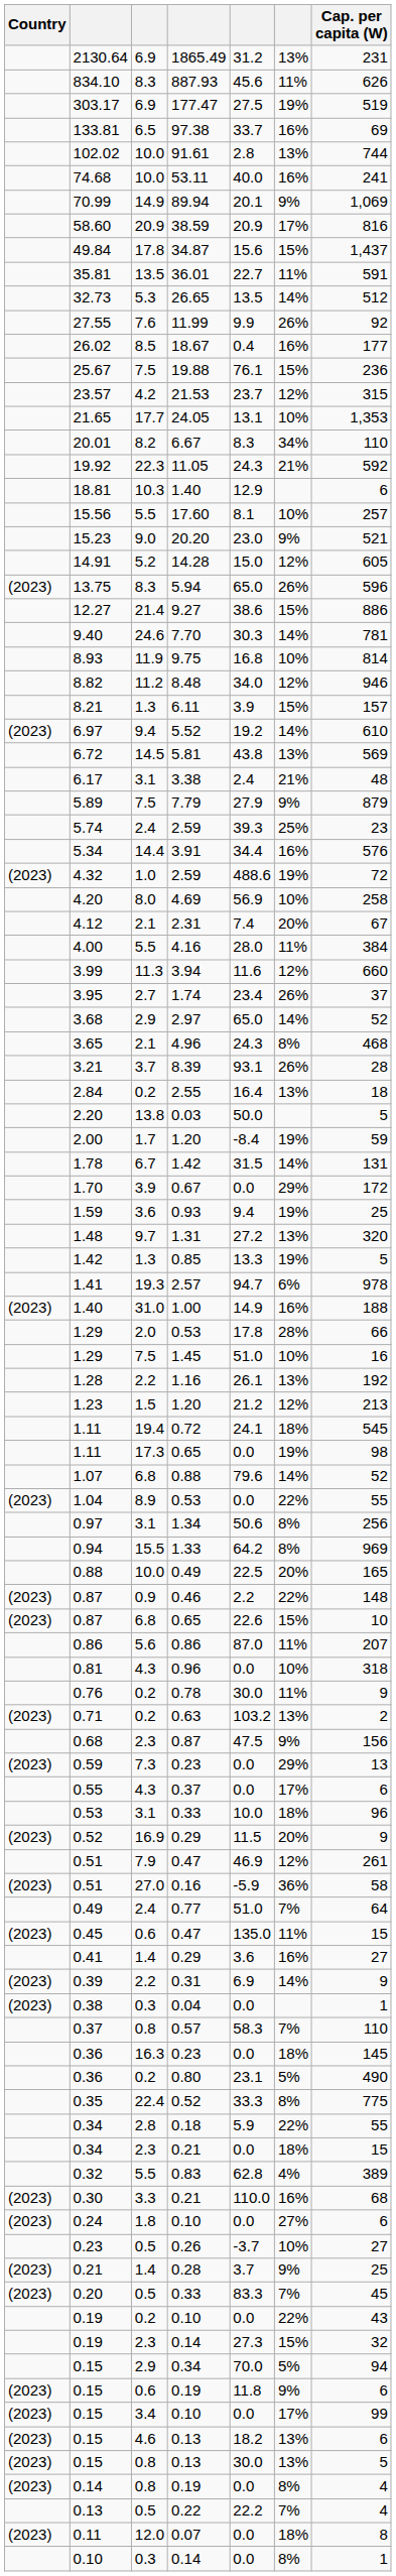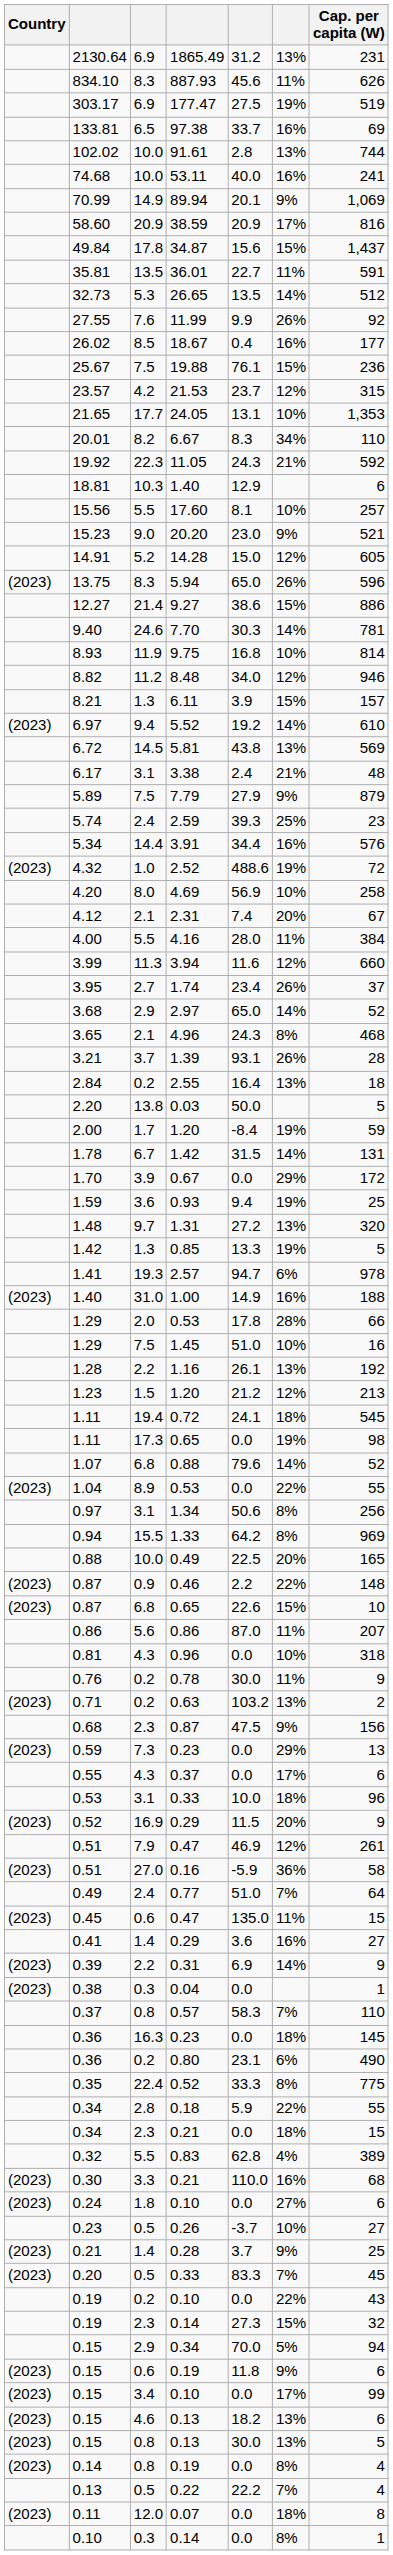4.32 | column 4: 2.59 -> 2.52
3.21 | column 4: 8.39 -> 1.39
0.36 / 0.2 | column 6: 5% -> 6%
